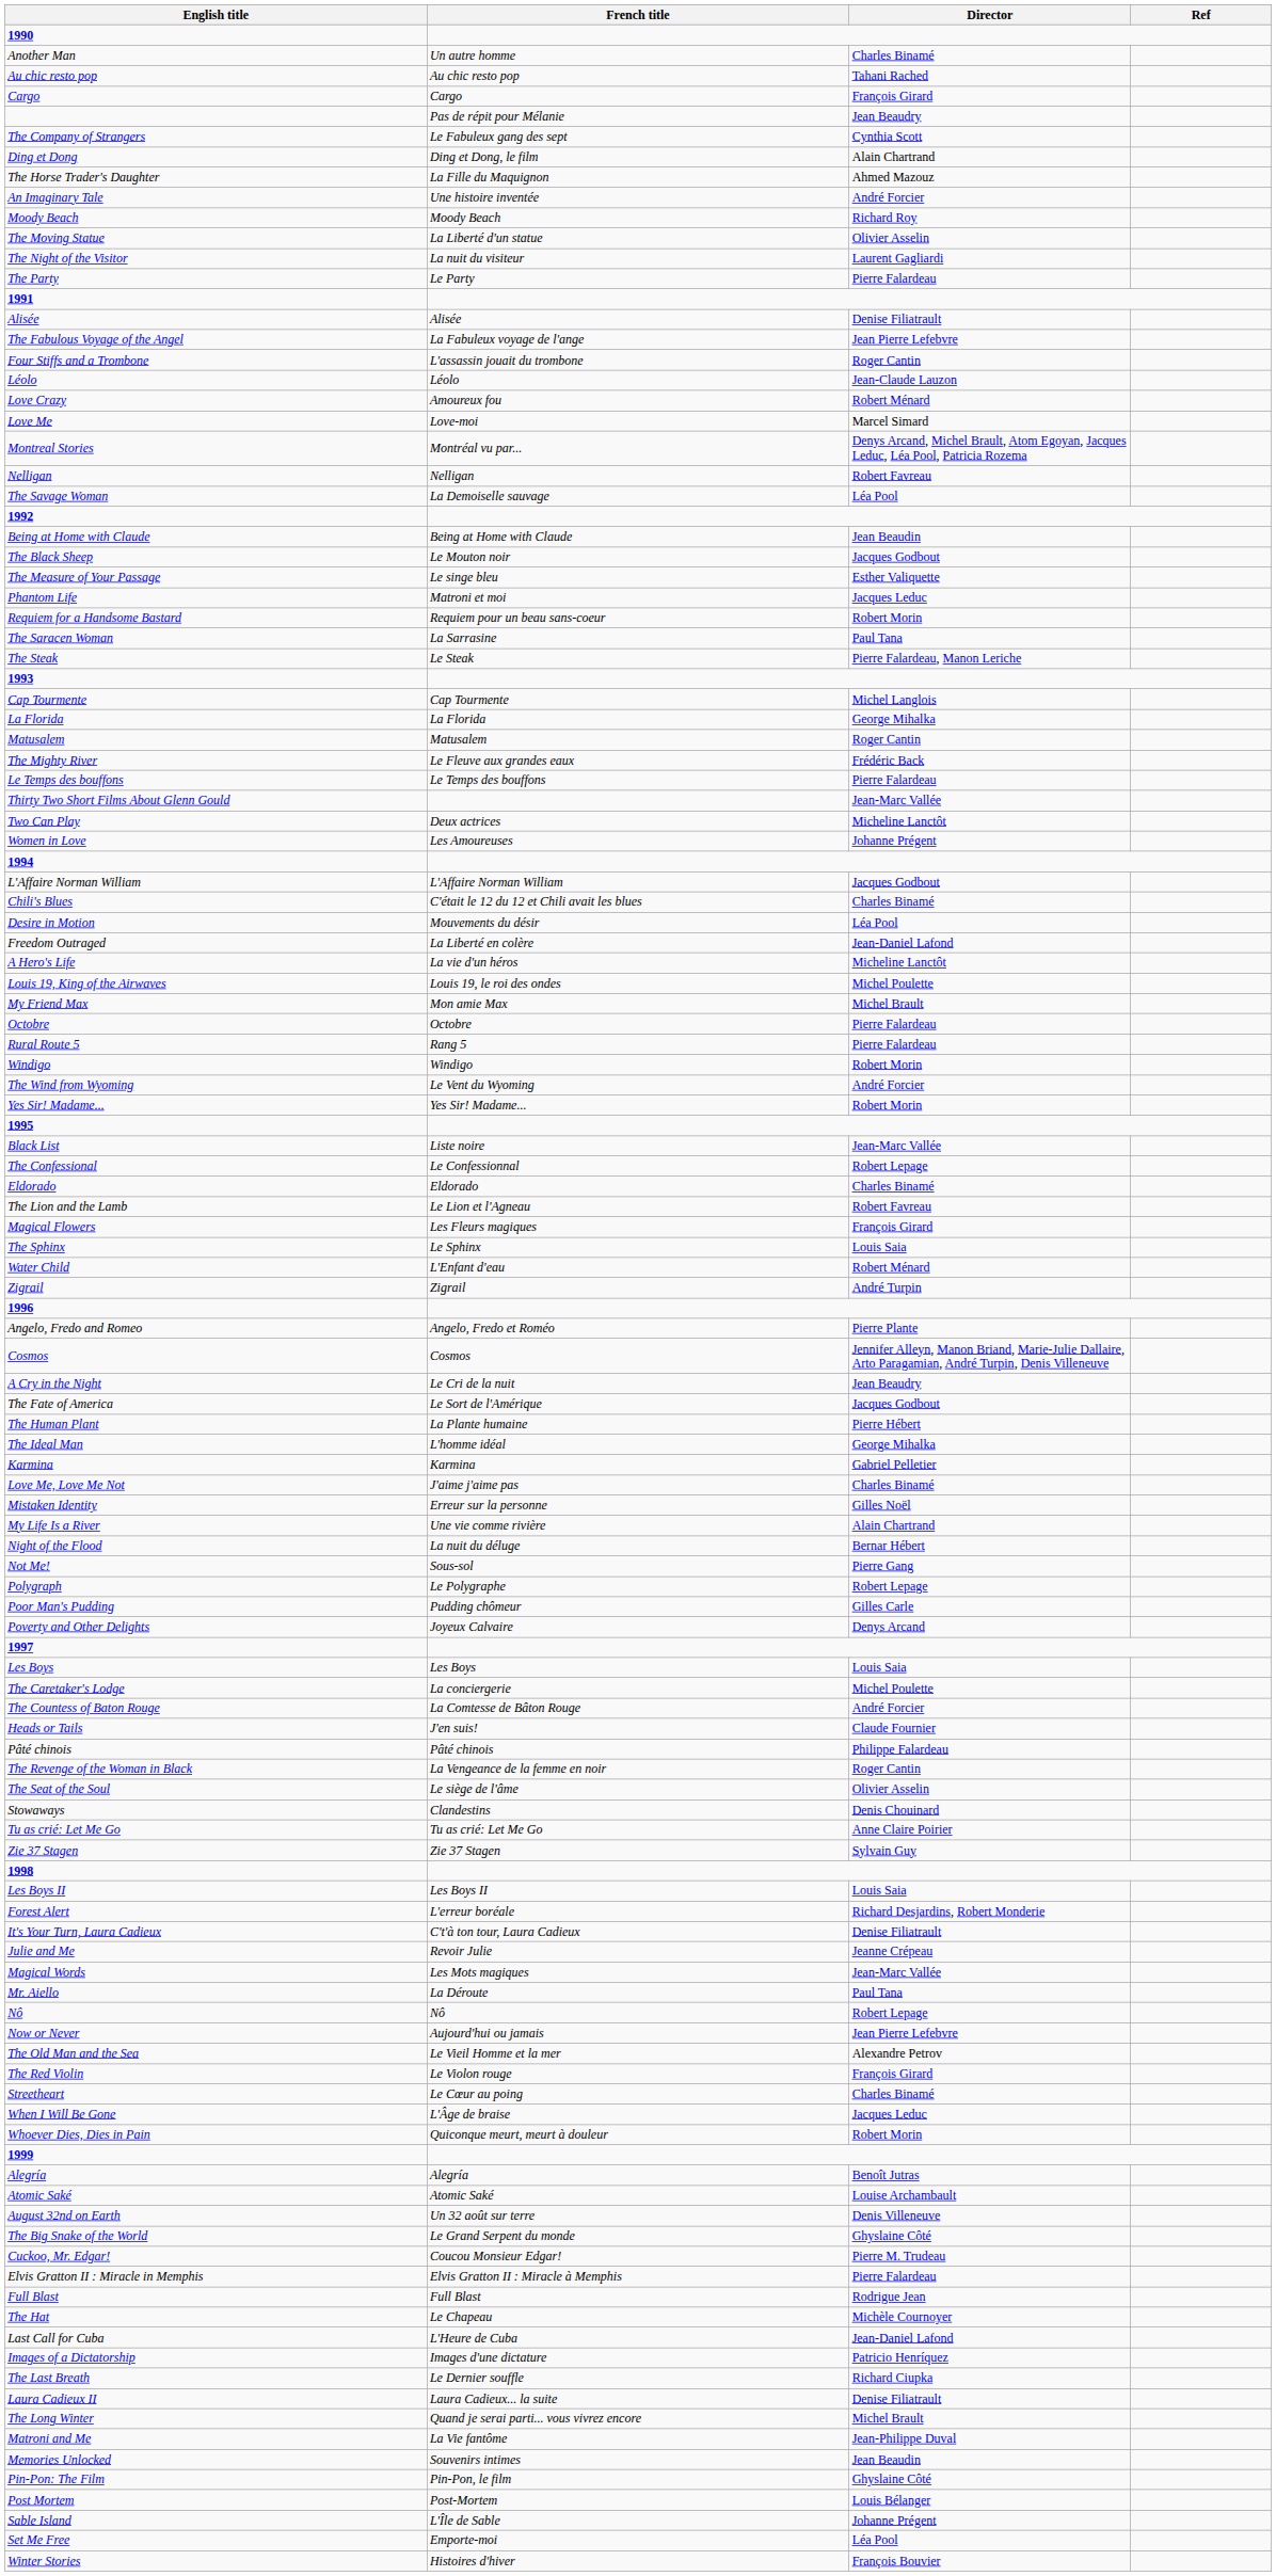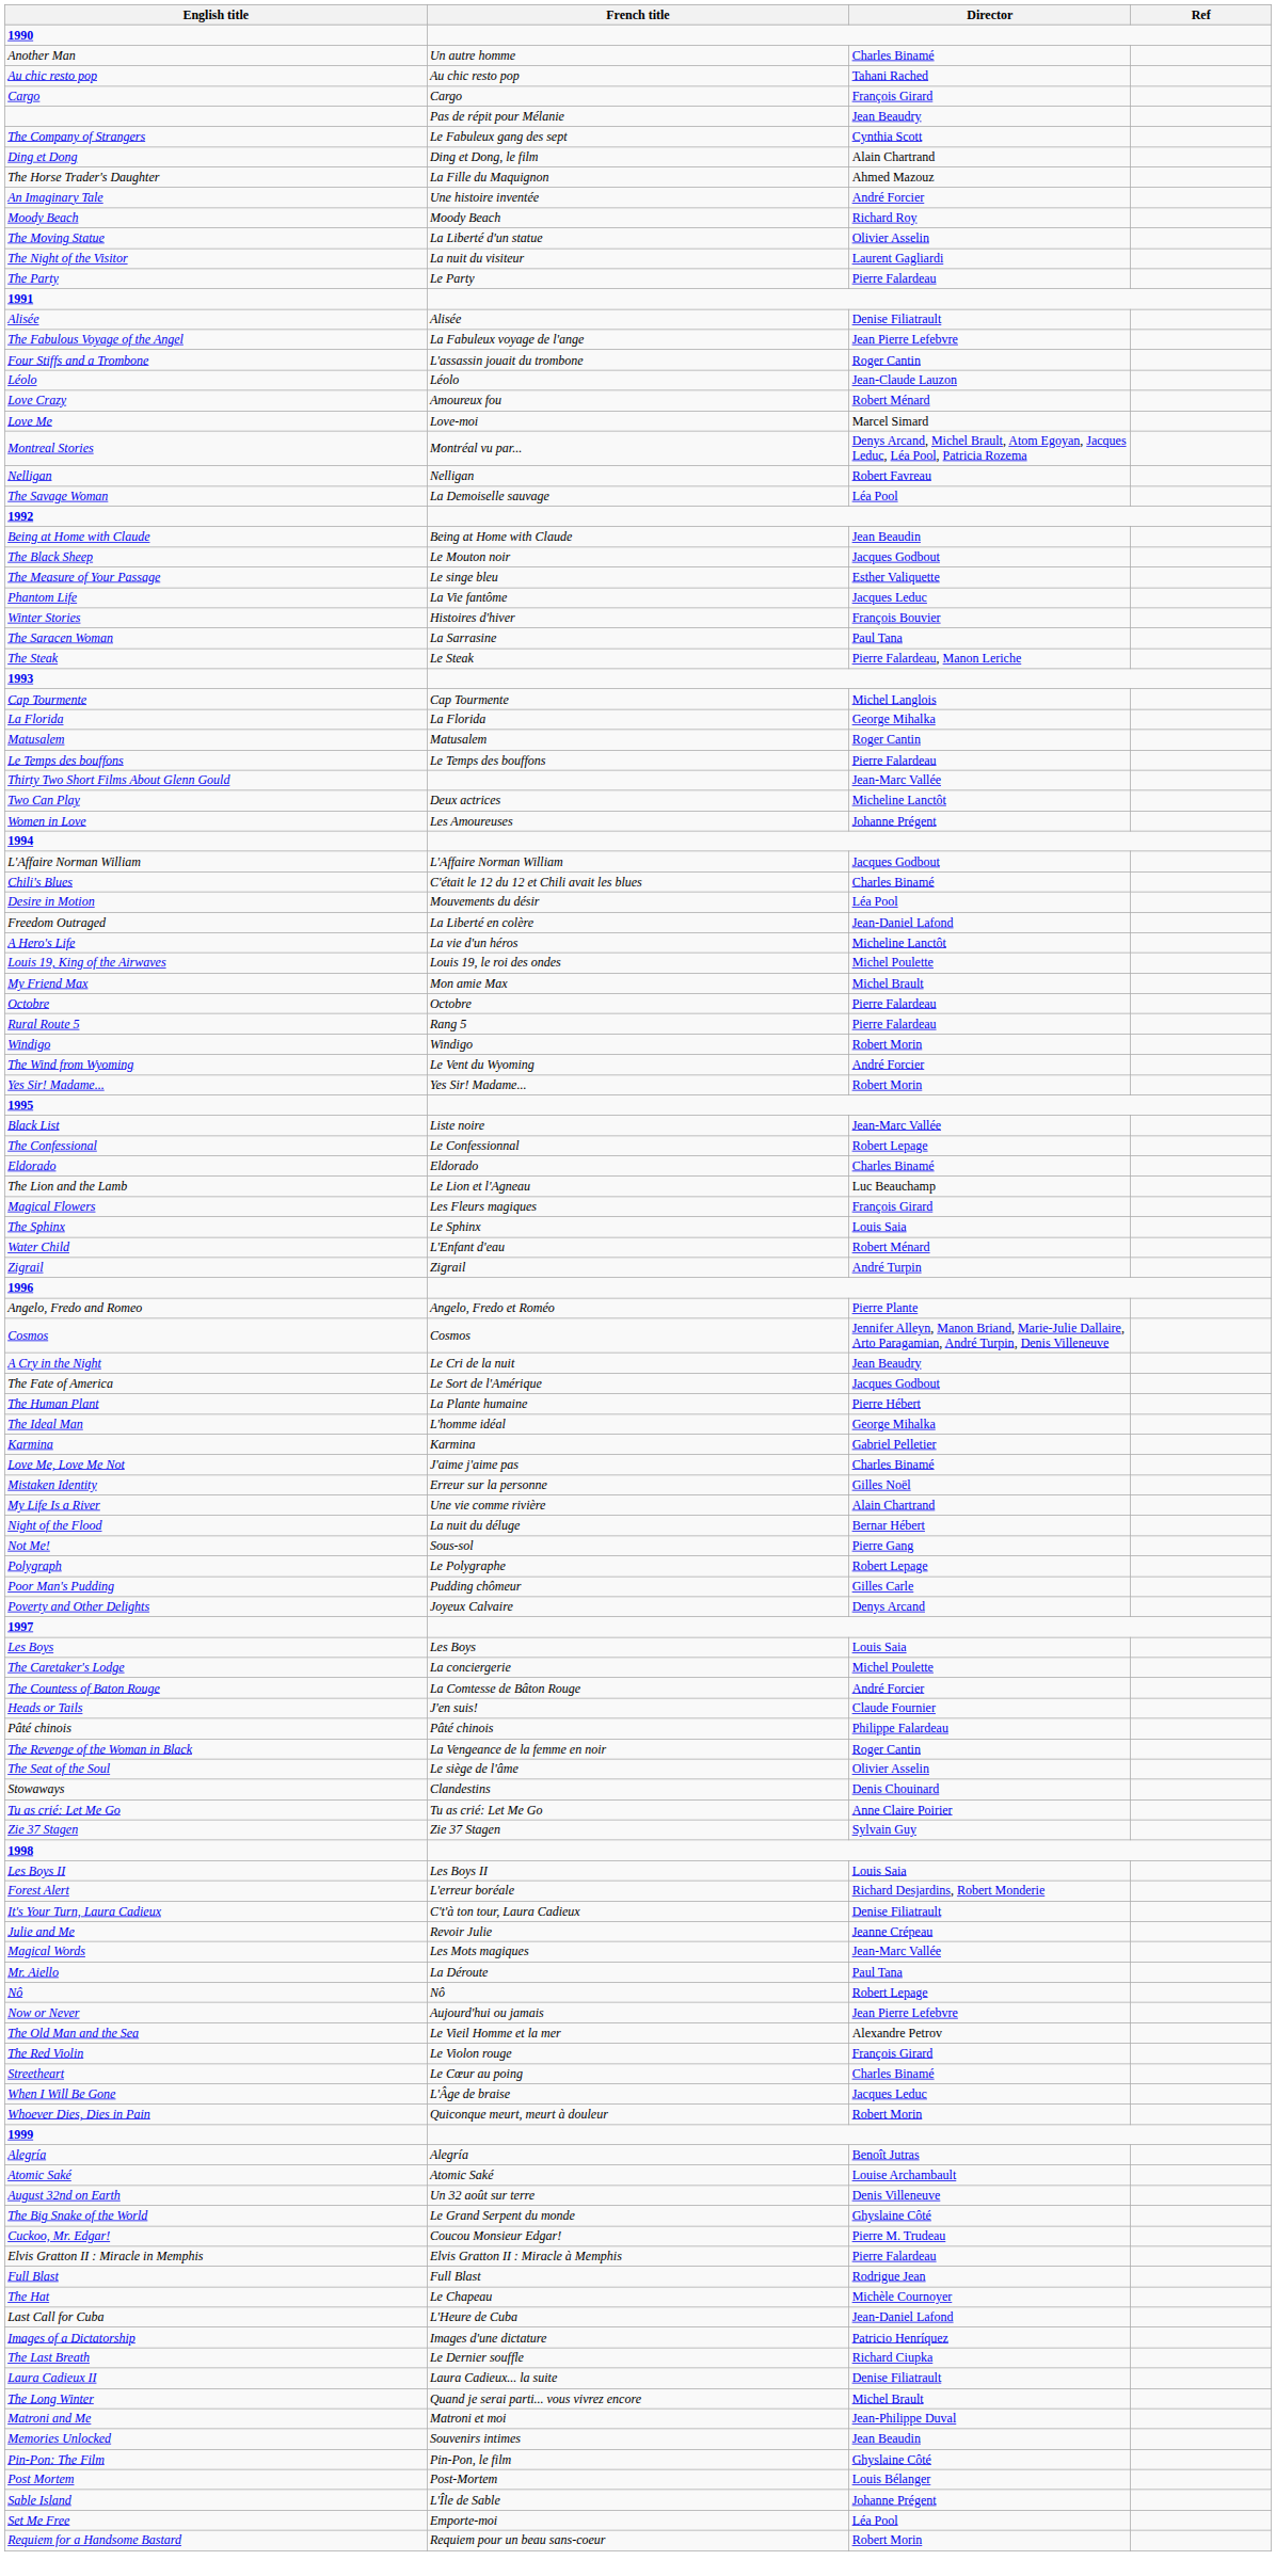Phantom Life | French title: Matroni et moi -> La Vie fantôme
rows swapped: Requiem for a Handsome Bastard <-> Winter Stories
- row: The Mighty River | Le Fleuve aux grandes eaux | Frédéric Back
The Lion and the Lamb | Director: Robert Favreau -> Luc Beauchamp
Matroni and Me | French title: La Vie fantôme -> Matroni et moi
